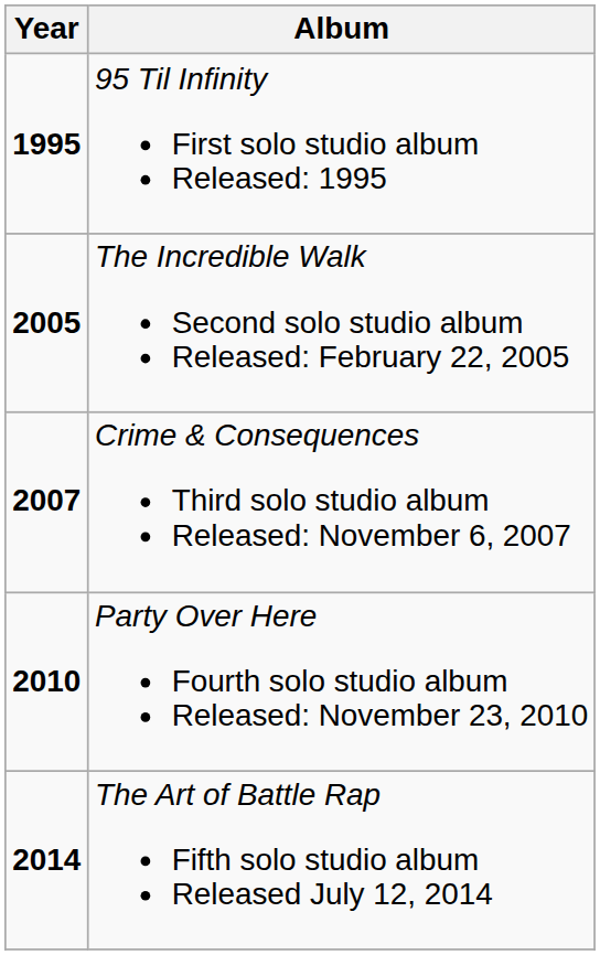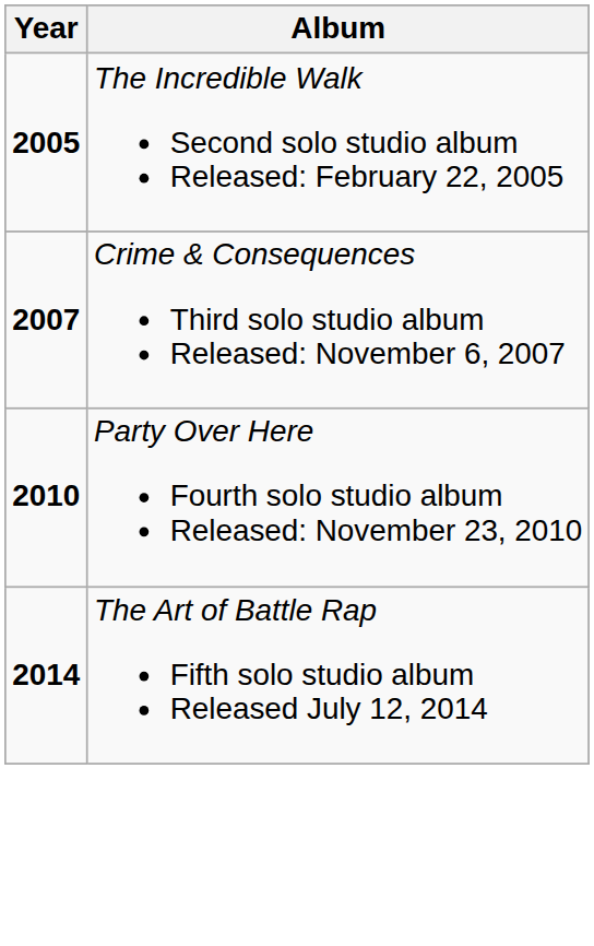- row: 1995 | 95 Til Infinity First solo studio album Released: 1995
